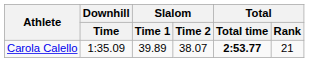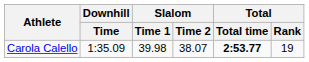Carola Calello | Slalom / Time 1: 39.89 -> 39.98
Carola Calello | Total / Rank: 21 -> 19
